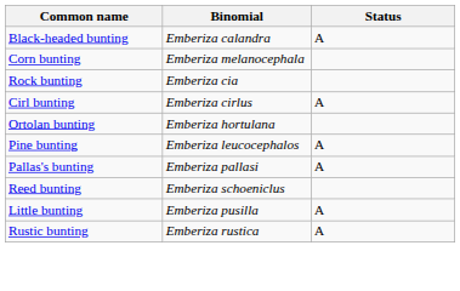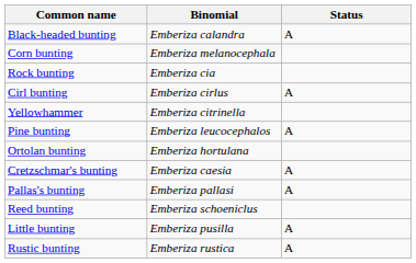+ row: Yellowhammer | Emberiza citrinella
rows swapped: Pine bunting <-> Ortolan bunting
+ row: Cretzschmar's bunting | Emberiza caesia | A
